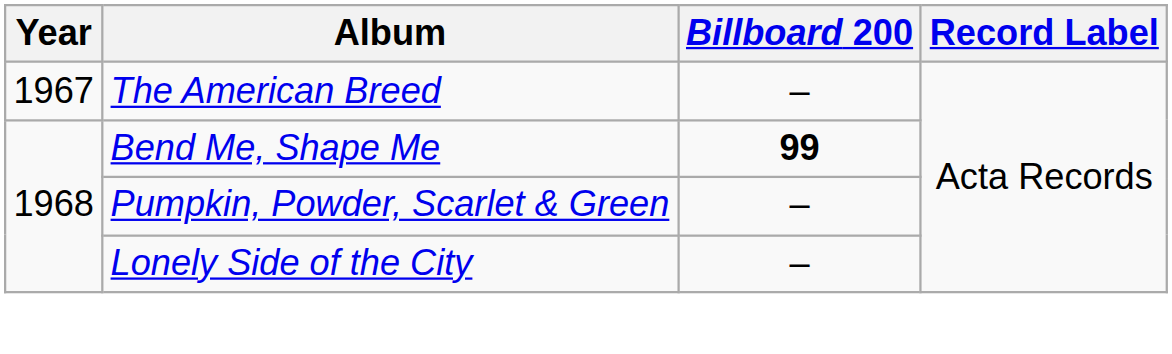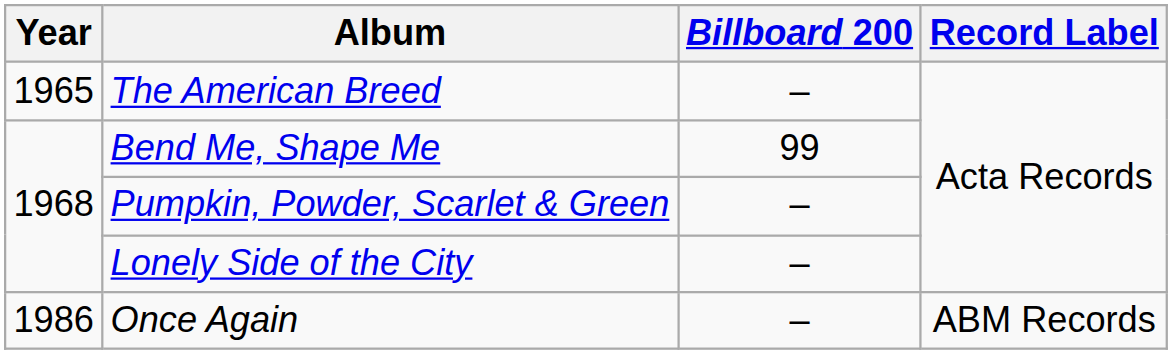The American Breed | Year: 1967 -> 1965
Bend Me, Shape Me | Billboard 200: bold -> normal
+ row: 1986 | Once Again | – | ABM Records
